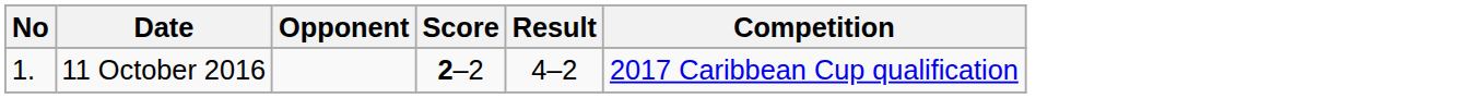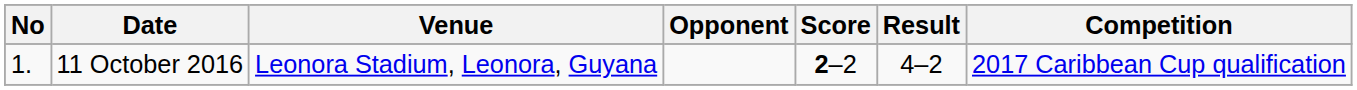+ column: Venue | Leonora Stadium, Leonora, Guyana
